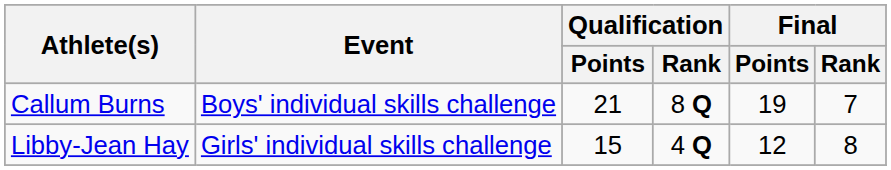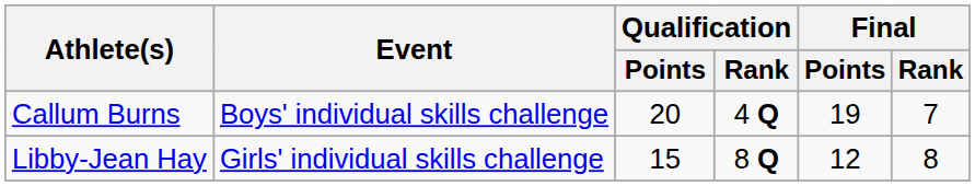Callum Burns | Qualification / Points: 21 -> 20
Callum Burns | Qualification / Rank: 8 Q -> 4 Q
Libby-Jean Hay | Qualification / Rank: 4 Q -> 8 Q
